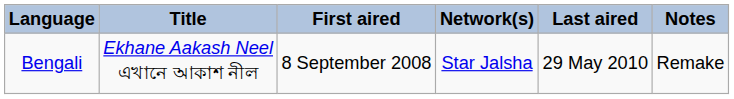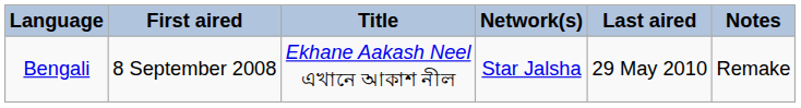columns swapped: Title <-> First aired
